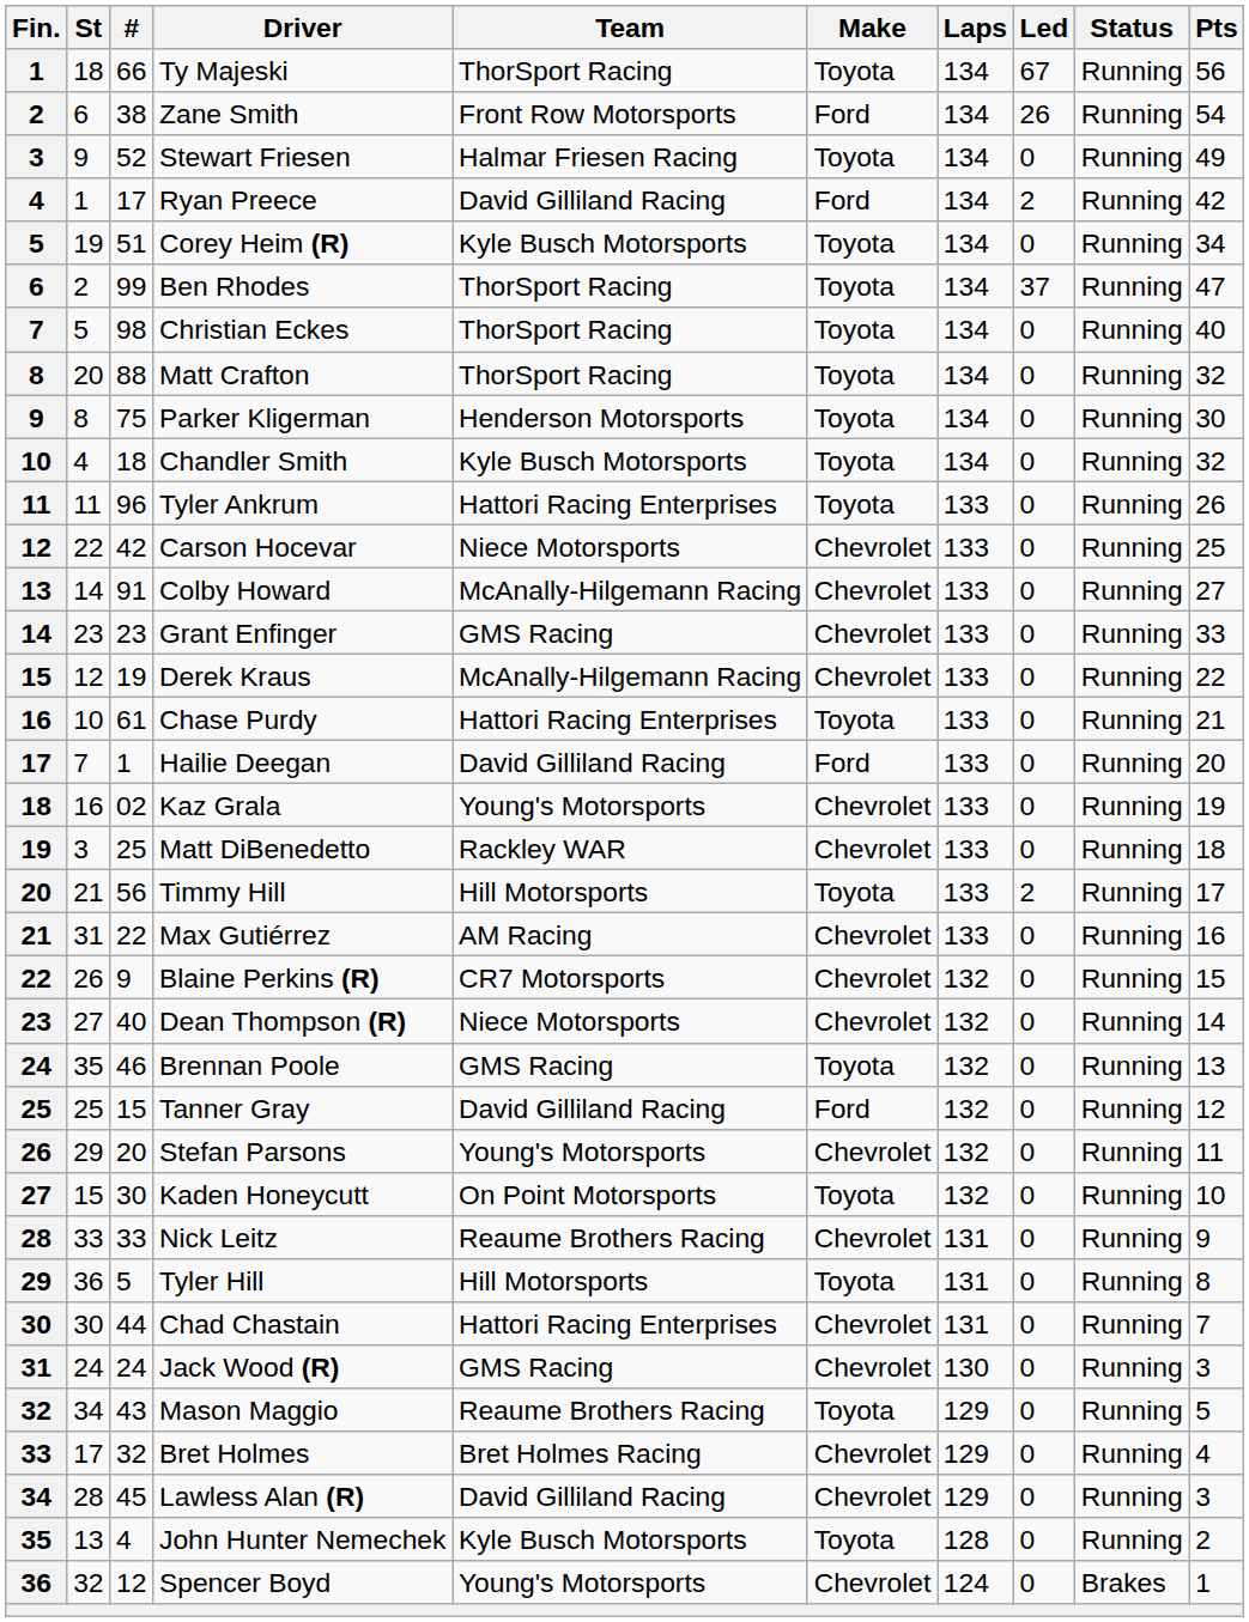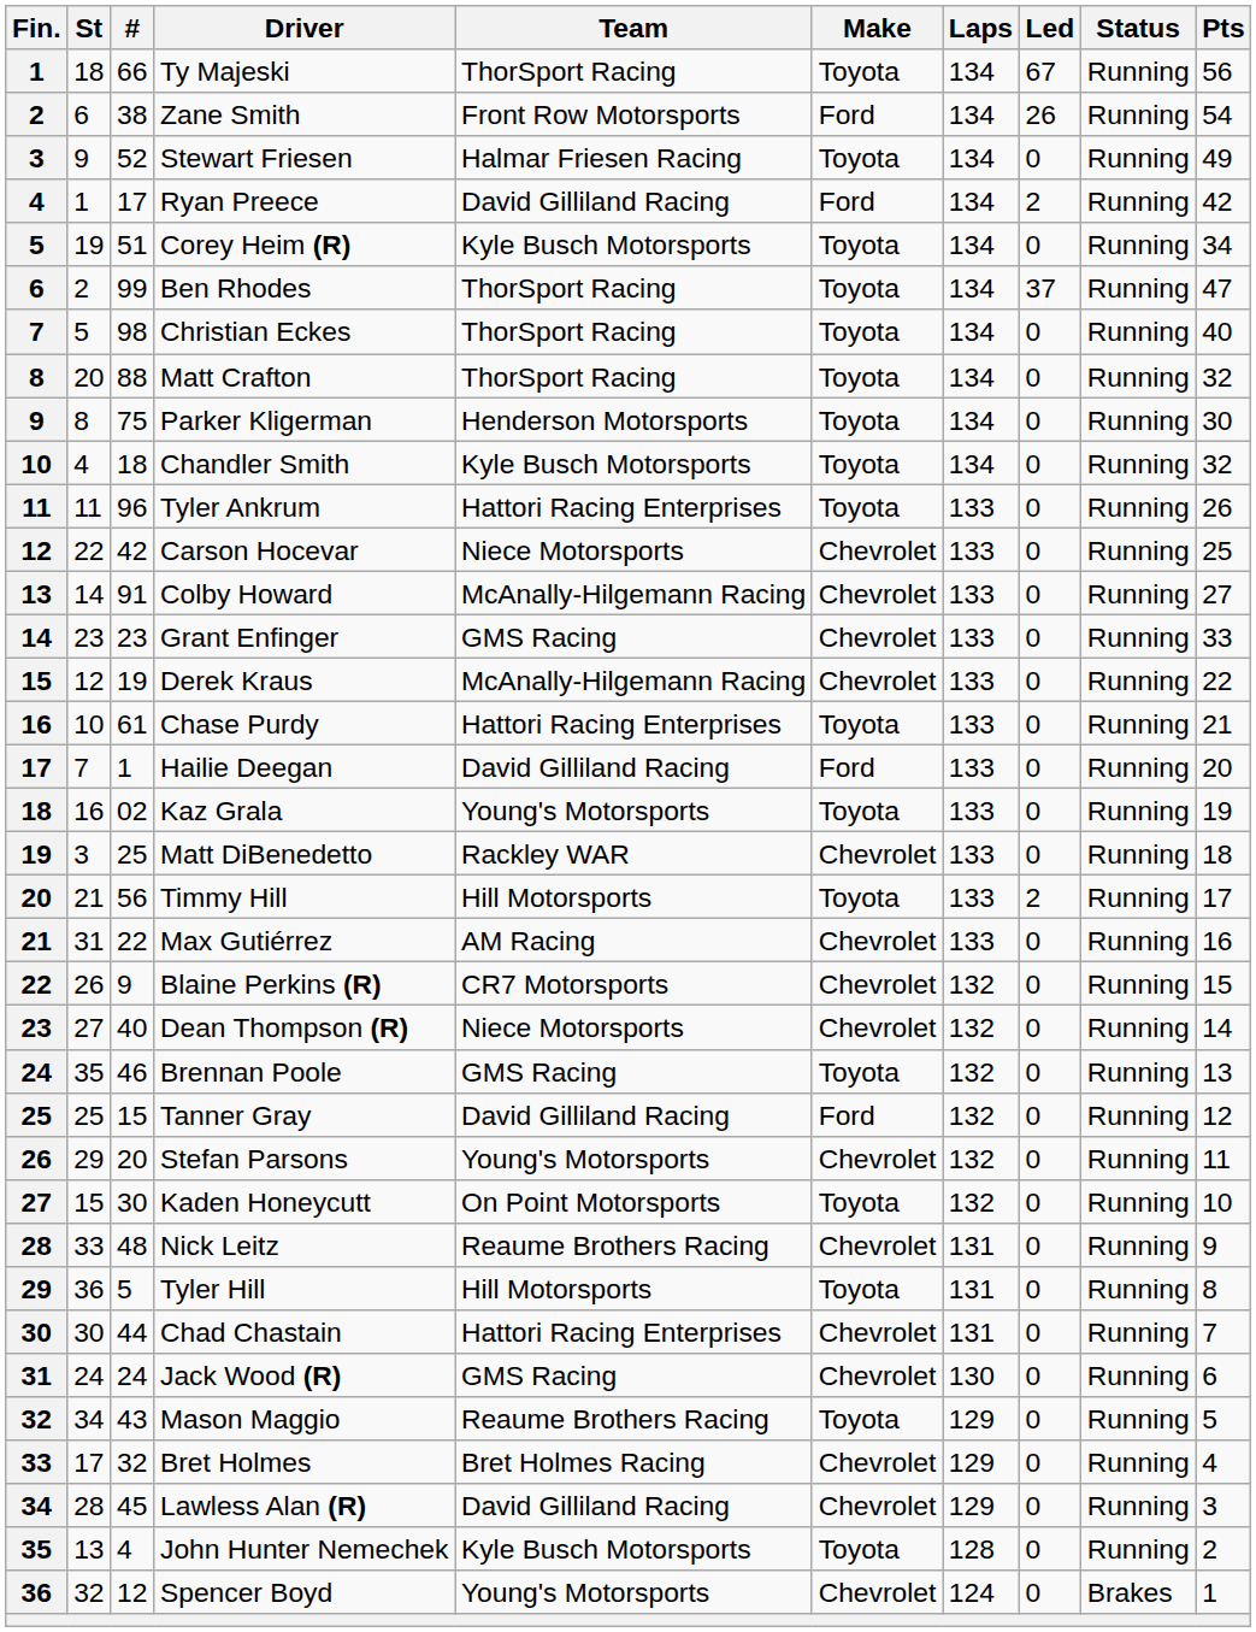Kaz Grala | Make: Chevrolet -> Toyota
Nick Leitz | #: 33 -> 48
Jack Wood (R) | Pts: 3 -> 6
